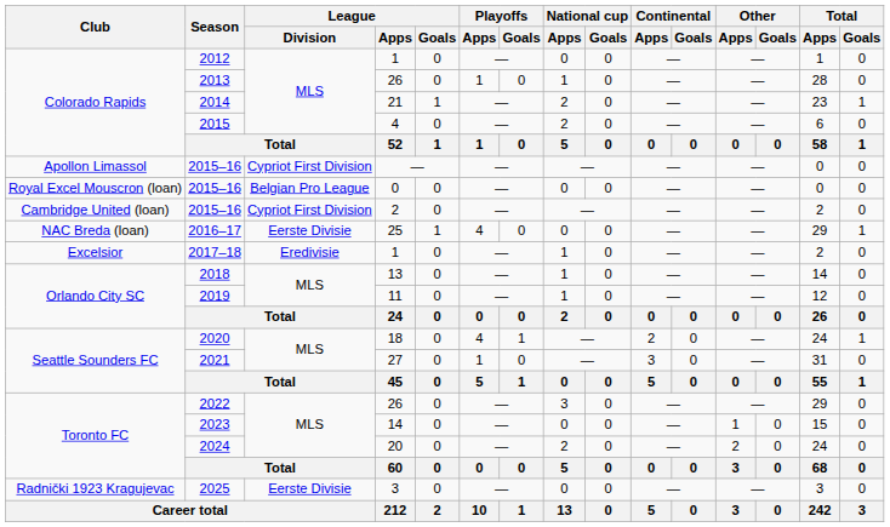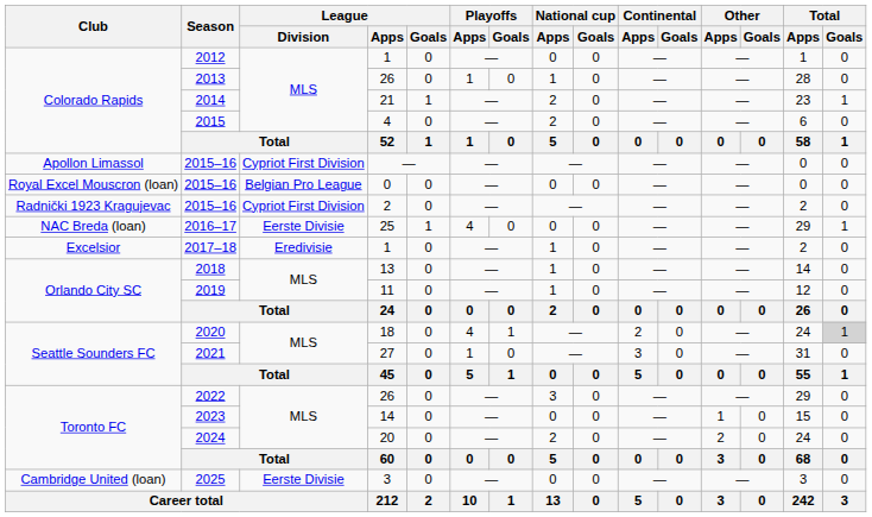2015–16 / 2 | Club: Cambridge United (loan) -> Radnički 1923 Kragujevac
2020 | Total / Goals: no background -> lightgrey background
2025 | Club: Radnički 1923 Kragujevac -> Cambridge United (loan)
